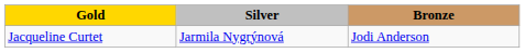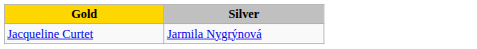- column: Bronze | Jodi Anderson
